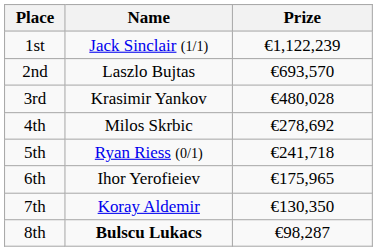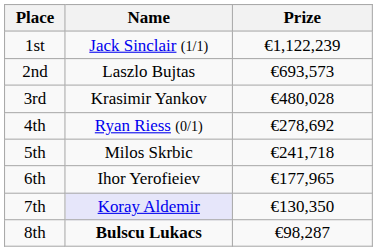2nd | Prize: €693,570 -> €693,573
4th | Name: Milos Skrbic -> Ryan Riess (0/1)
5th | Name: Ryan Riess (0/1) -> Milos Skrbic
6th | Prize: €175,965 -> €177,965
7th | Name: no background -> lavender background
